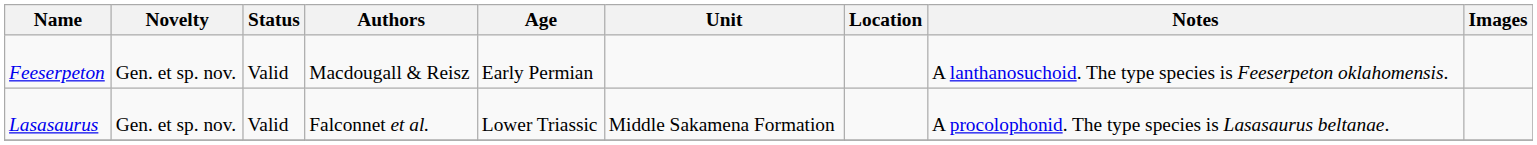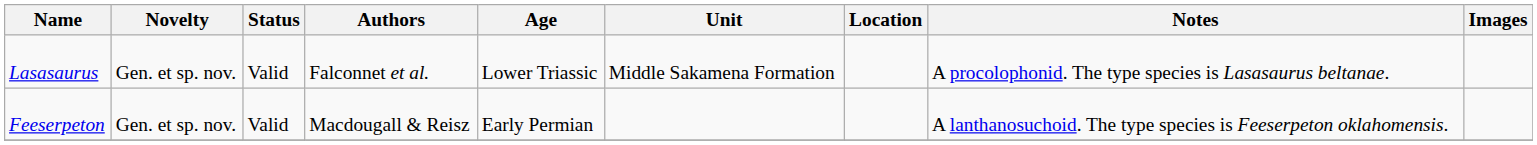rows swapped: Feeserpeton <-> Lasasaurus
